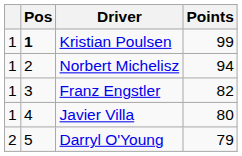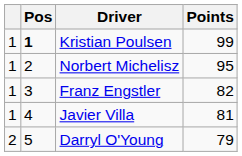Norbert Michelisz | Points: 94 -> 95
Javier Villa | Points: 80 -> 81
